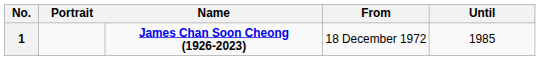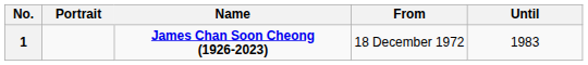1 | Until: 1985 -> 1983
